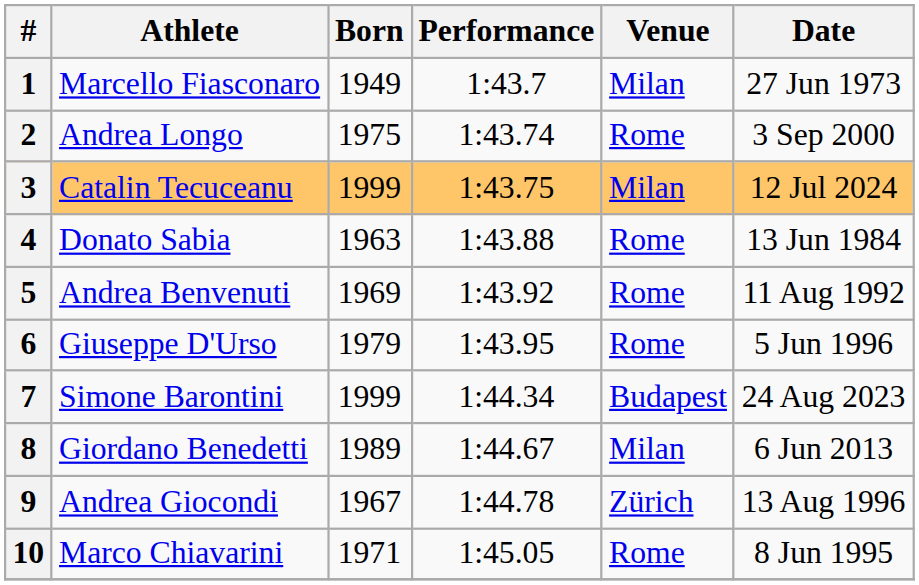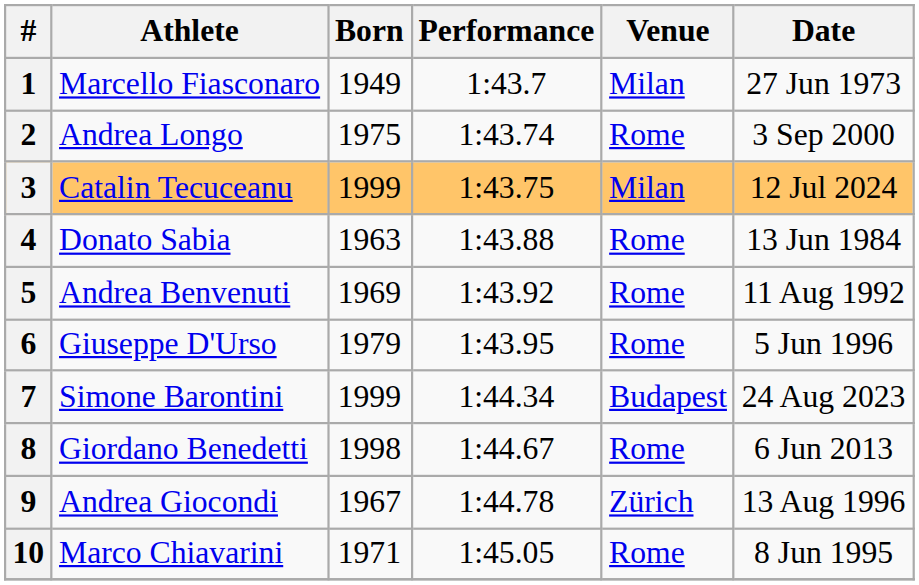8 | Born: 1989 -> 1998
8 | Venue: Milan -> Rome
